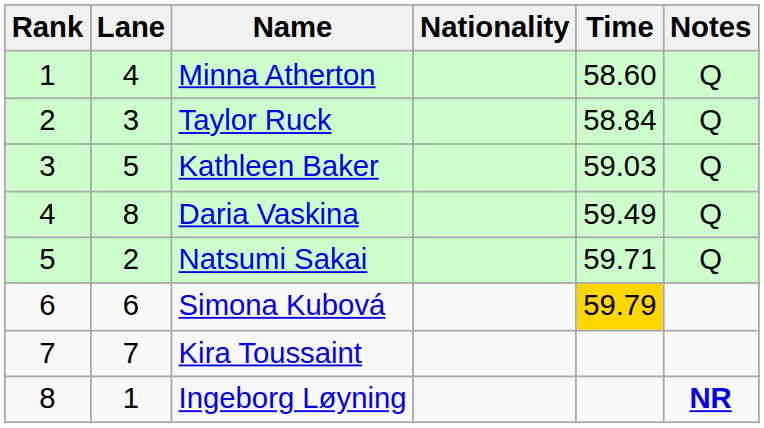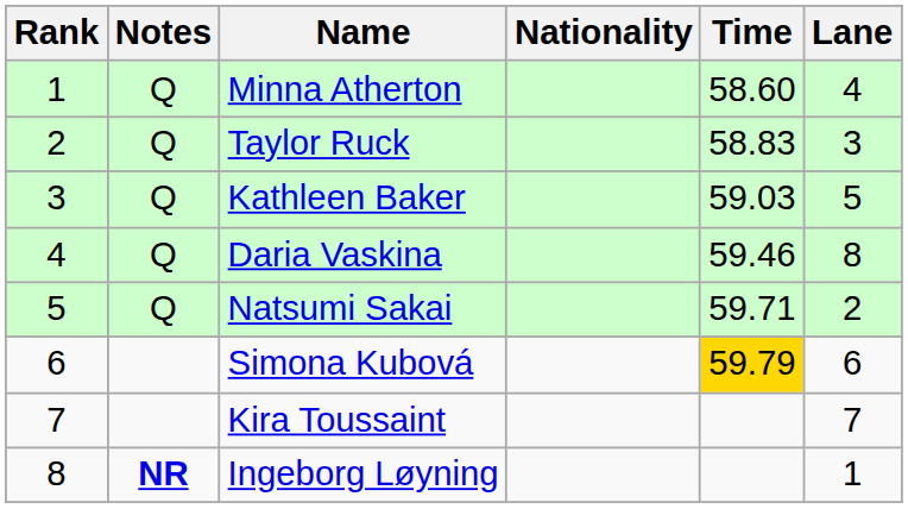columns swapped: Lane <-> Notes
Taylor Ruck | Time: 58.84 -> 58.83
Daria Vaskina | Time: 59.49 -> 59.46
